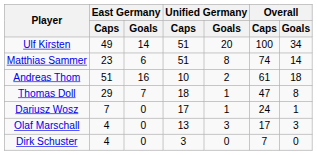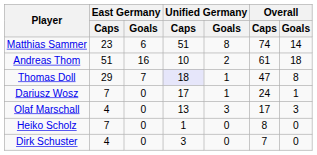- row: Ulf Kirsten | 49 | 14 | 51 | 20 | 100 | 34
Thomas Doll | Unified Germany / Caps: no background -> lavender background
+ row: Heiko Scholz | 7 | 0 | 1 | 0 | 8 | 0
